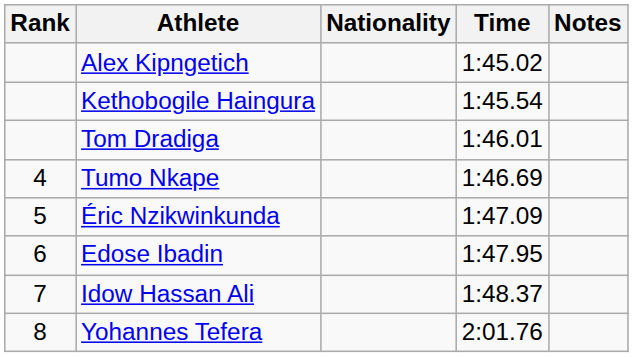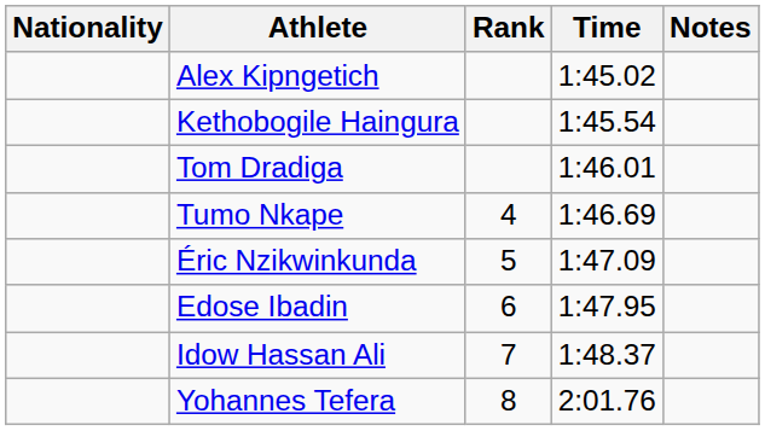columns swapped: Rank <-> Nationality
